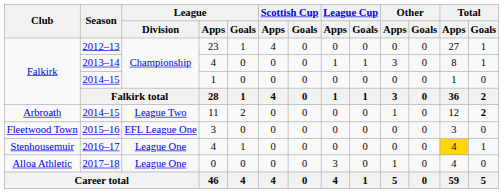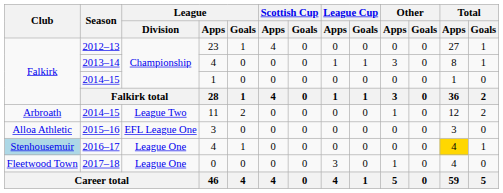2014–15 / 11 | Total / Goals: bold -> normal
2015–16 | Club: Fleetwood Town -> Alloa Athletic
2016–17 | Club: no background -> lightblue background
2017–18 | Club: Alloa Athletic -> Fleetwood Town
